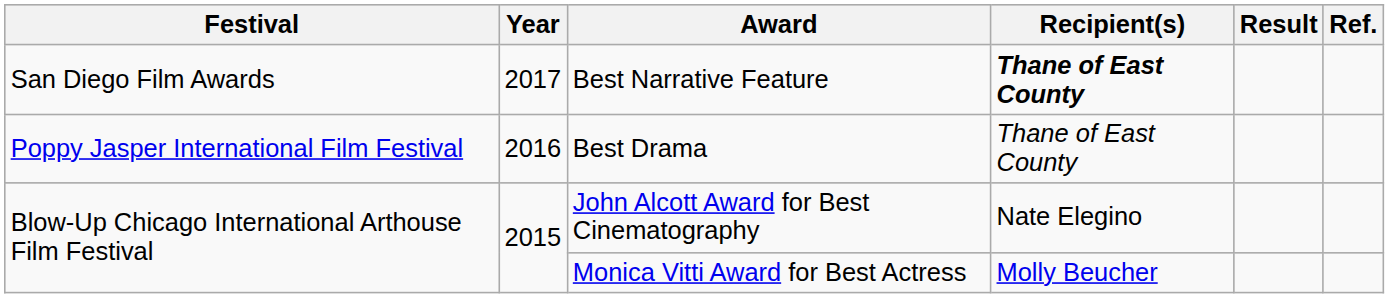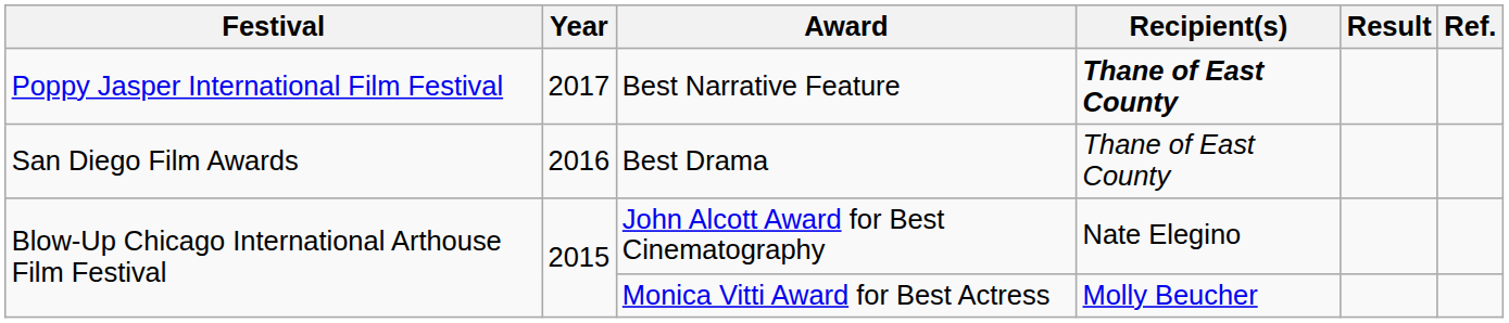Best Narrative Feature | Festival: San Diego Film Awards -> Poppy Jasper International Film Festival
Best Drama | Festival: Poppy Jasper International Film Festival -> San Diego Film Awards
